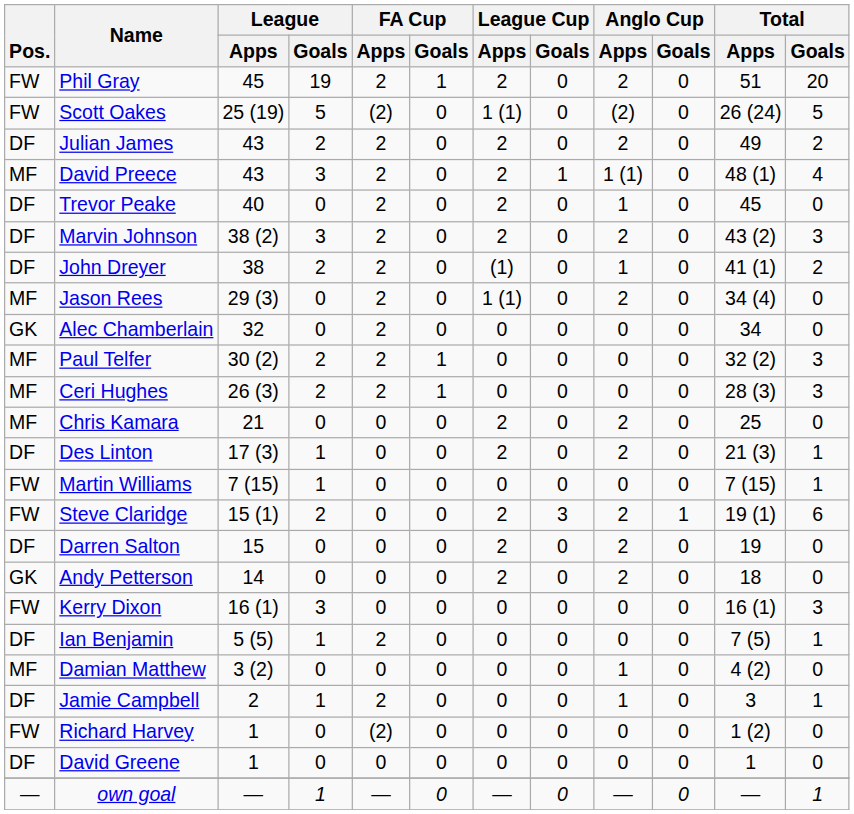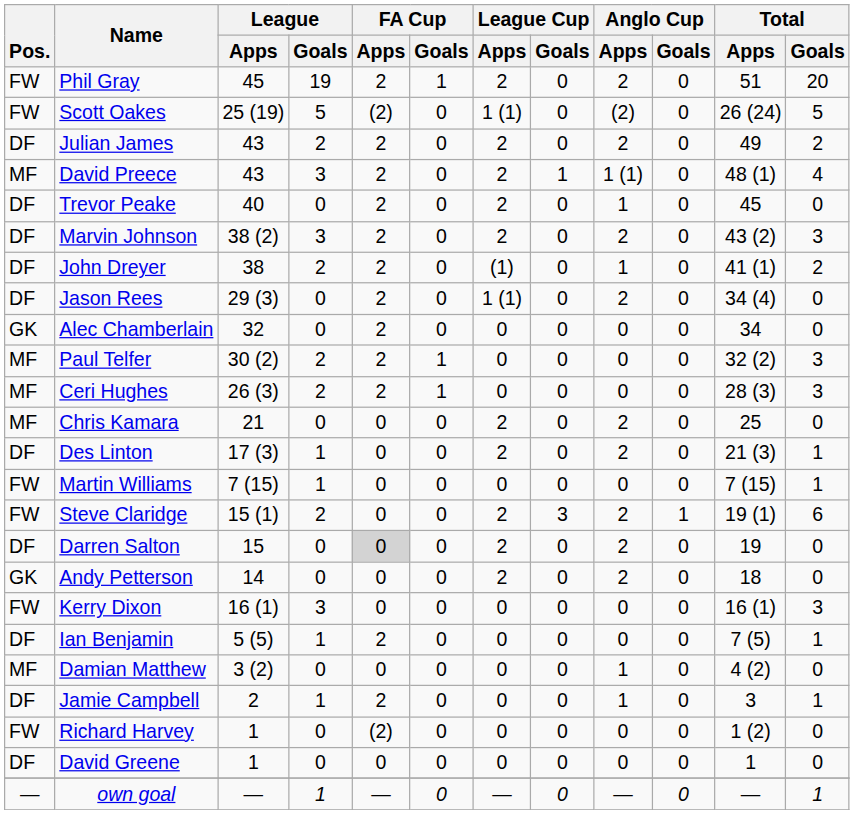Jason Rees | Pos.: MF -> DF
Darren Salton | FA Cup / Apps: no background -> lightgrey background
